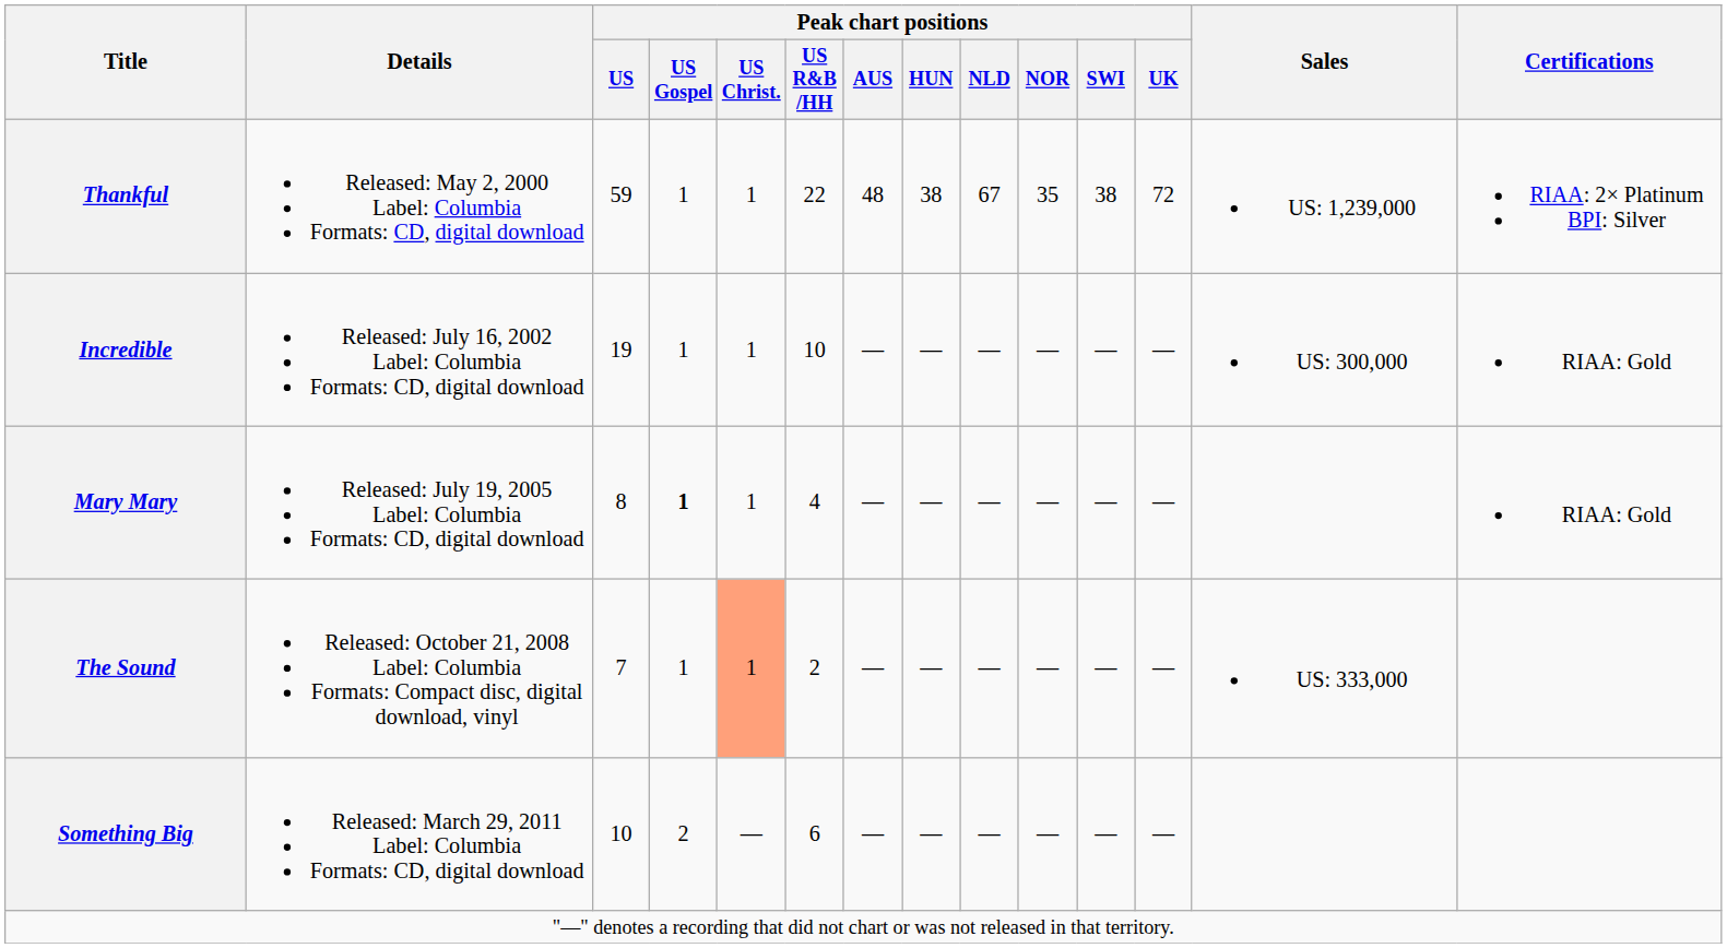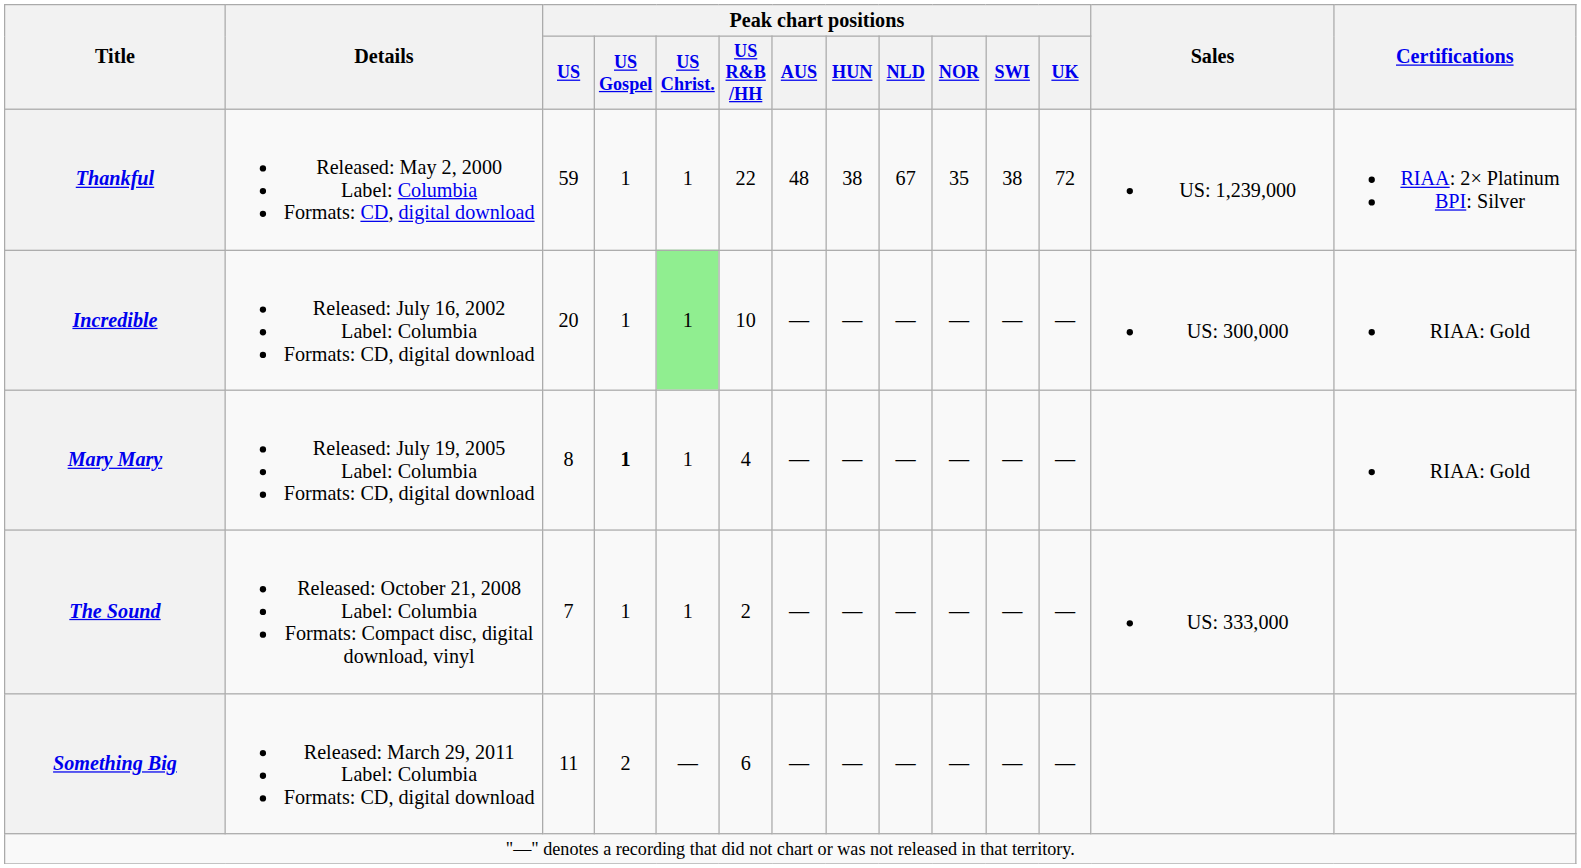Incredible | Peak chart positions / US: 19 -> 20
Incredible | Peak chart positions / US Christ.: no background -> lightgreen background
The Sound | Peak chart positions / US Christ.: lightsalmon background -> no background
Something Big | Peak chart positions / US: 10 -> 11
